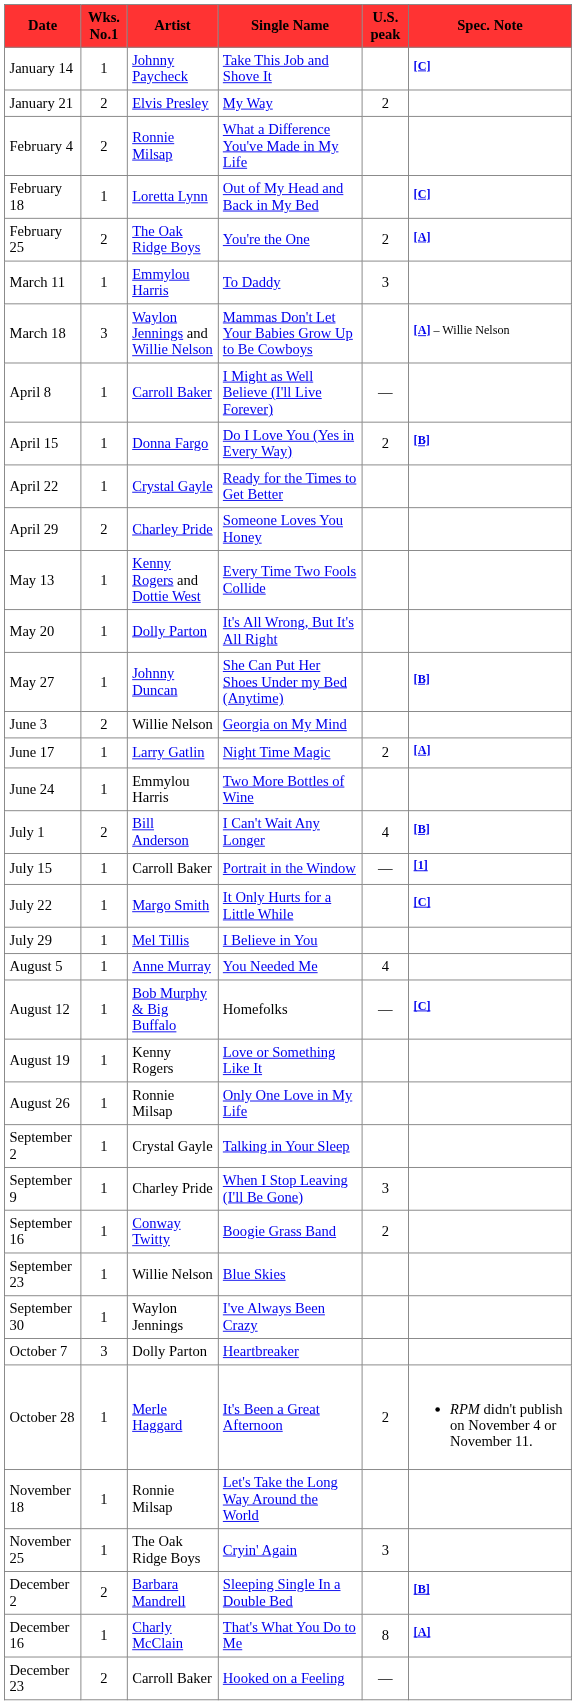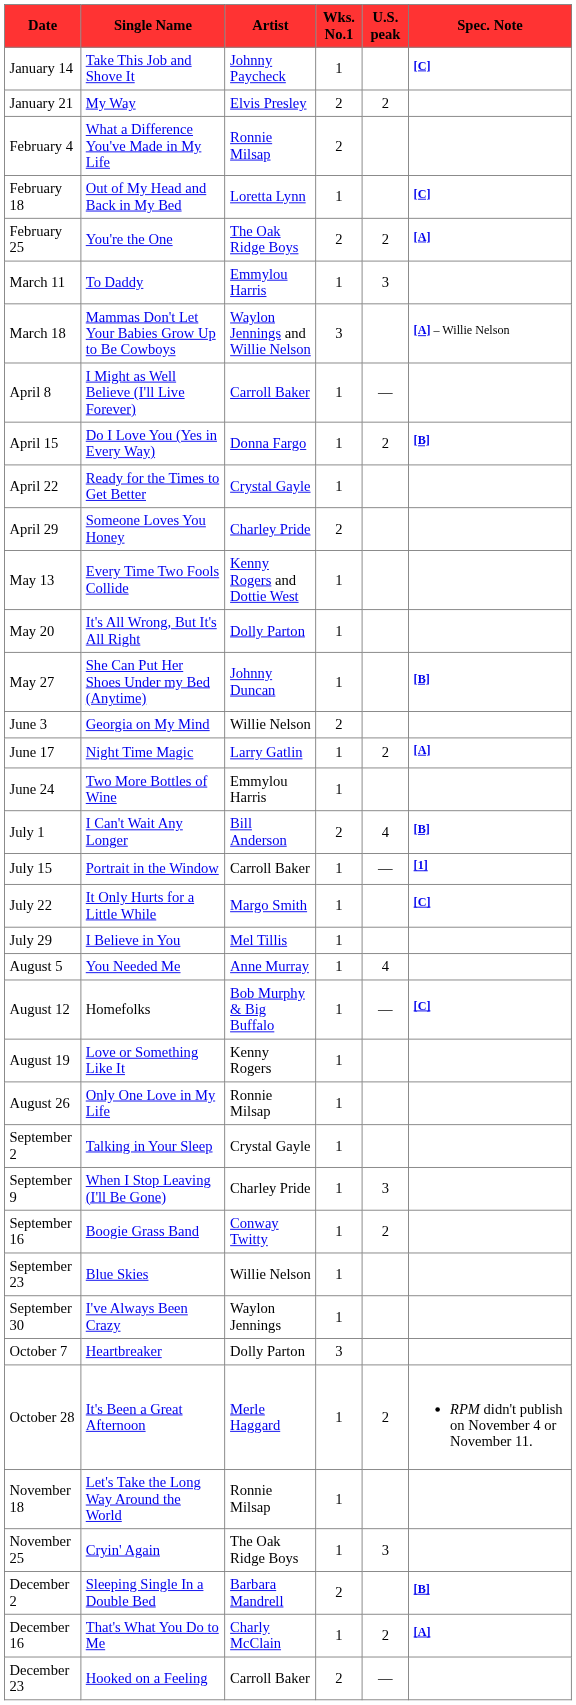columns swapped: Single Name <-> Wks. No.1
December 16 | U.S. peak: 8 -> 2
